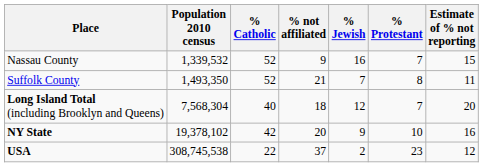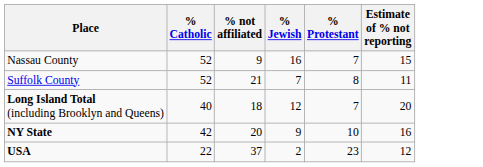- column: Population 2010 census | 1,339,532 | 1,493,350 | 7,568,304 | 19,378,102 | 308,745,538
